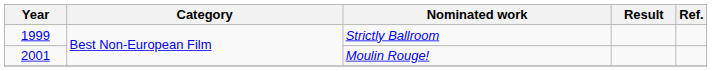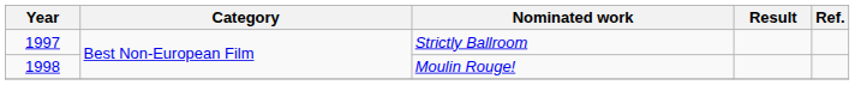Strictly Ballroom | Year: 1999 -> 1997
Moulin Rouge! | Year: 2001 -> 1998
